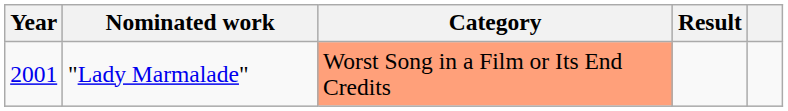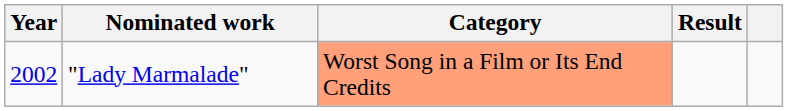"Lady Marmalade" | Year: 2001 -> 2002
